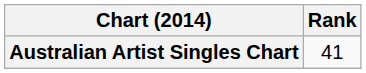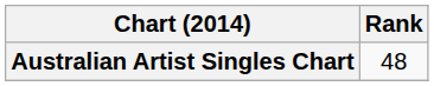Australian Artist Singles Chart | Rank: 41 -> 48
